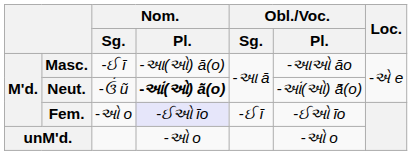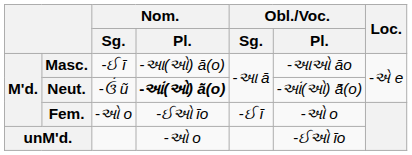Fem. | Nom. / Pl.: lavender background -> no background
Fem. | Obl./Voc. / Pl.: -ઈઓ īo -> -ઓ o
unM'd. | Obl./Voc. / Pl.: -ઓ o -> -ઈઓ īo
